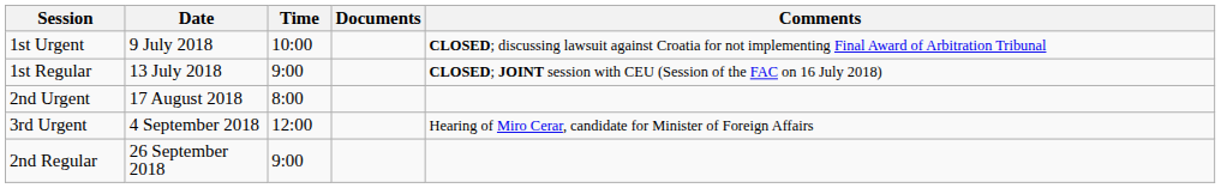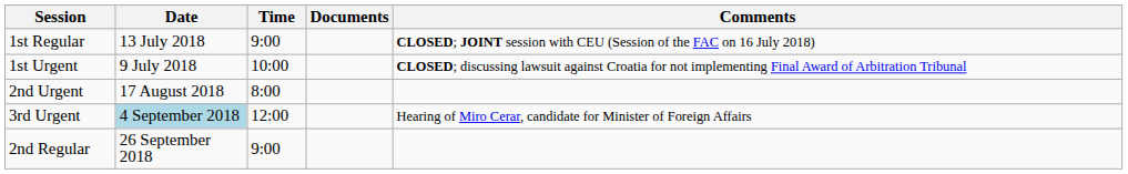rows swapped: 1st Urgent <-> 1st Regular
3rd Urgent | Date: no background -> lightblue background
